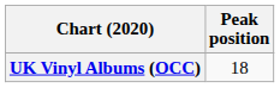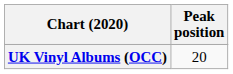UK Vinyl Albums (OCC) | Peak position: 18 -> 20
